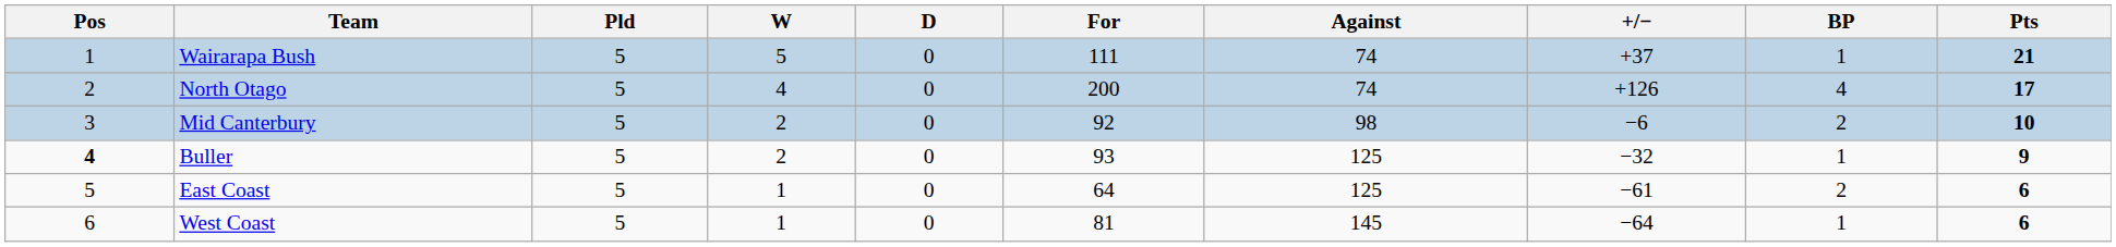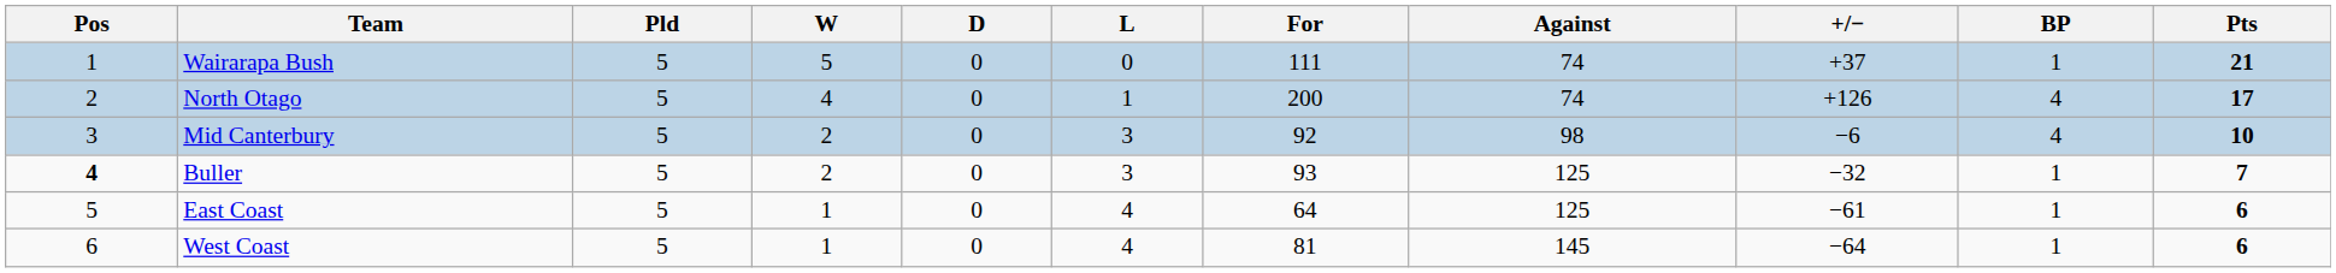+ column: L | 0 | 1 | 3 | 3 | 4 | 4
Mid Canterbury | BP: 2 -> 4
Buller | Pts: 9 -> 7
East Coast | BP: 2 -> 1
